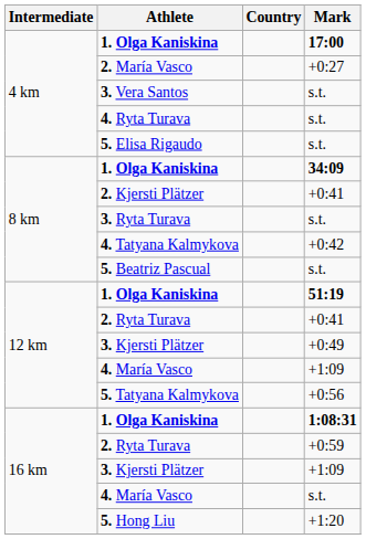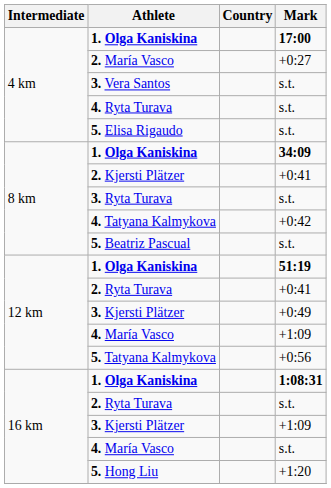16 km / 2. Ryta Turava | Mark: +0:59 -> s.t.
